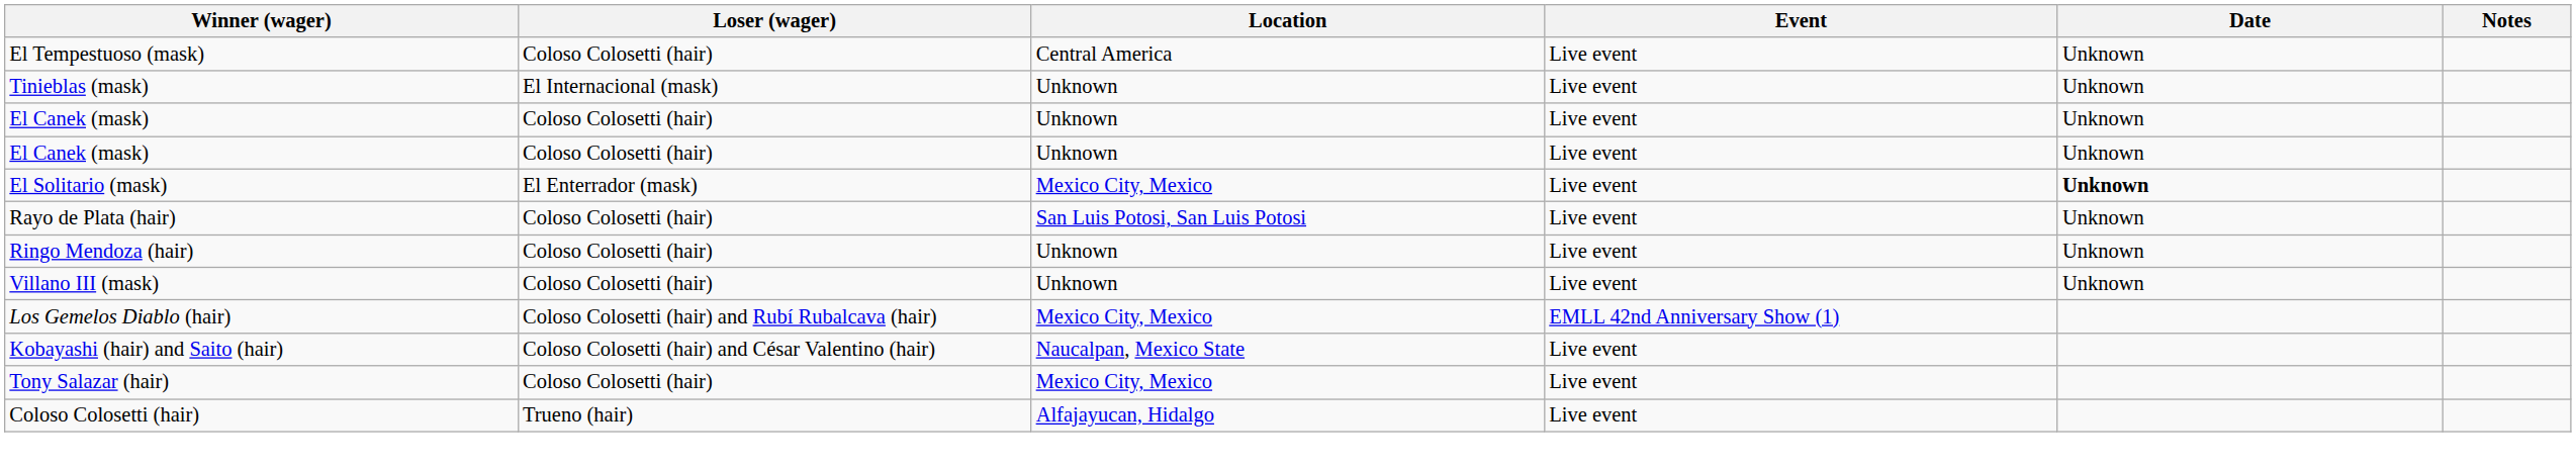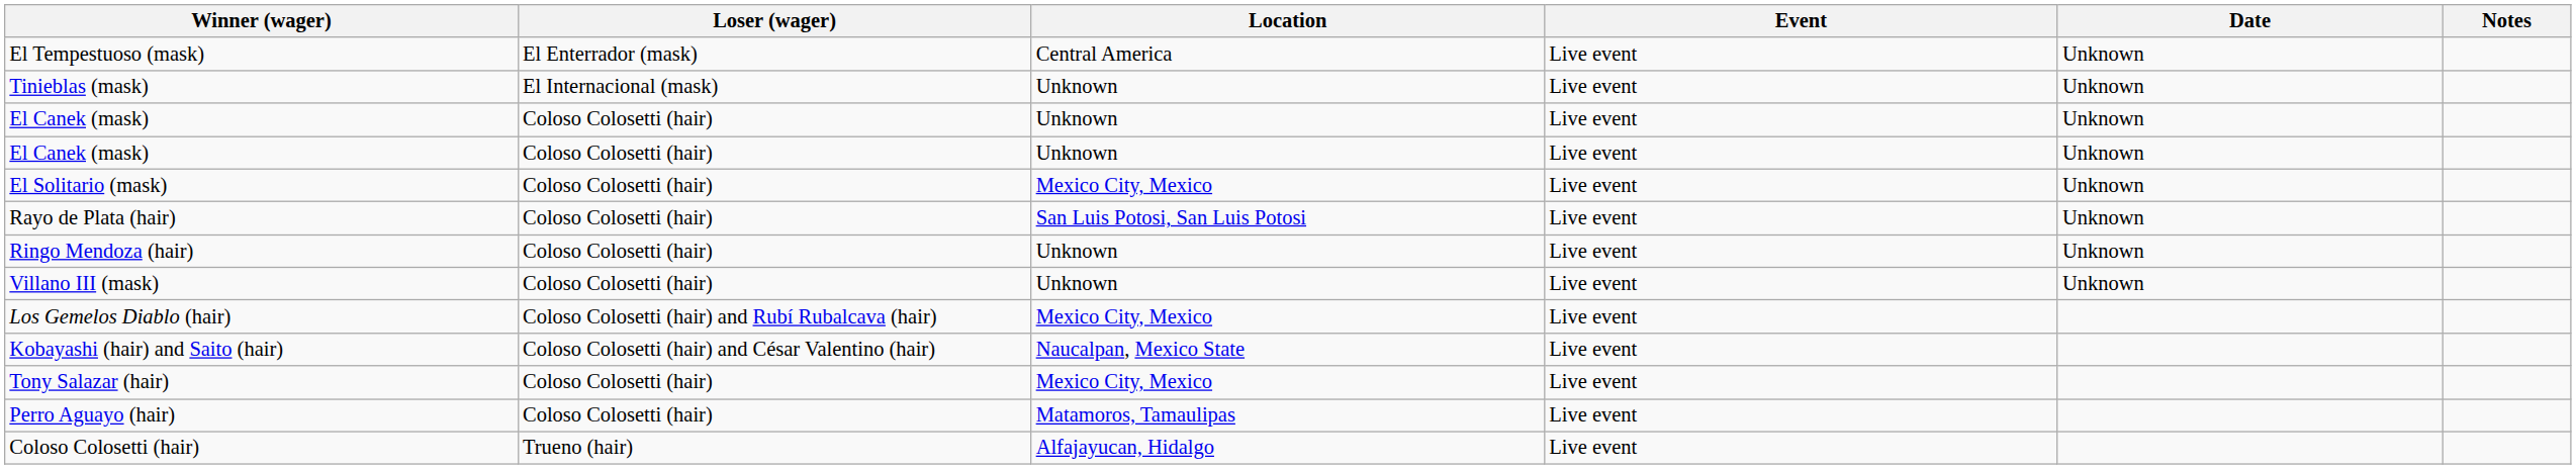El Tempestuoso (mask) | Loser (wager): Coloso Colosetti (hair) -> El Enterrador (mask)
El Solitario (mask) | Loser (wager): El Enterrador (mask) -> Coloso Colosetti (hair)
El Solitario (mask) | Date: bold -> normal
Los Gemelos Diablo (hair) | Event: EMLL 42nd Anniversary Show (1) -> Live event
+ row: Perro Aguayo (hair) | Coloso Colosetti (hair) | Matamoros, Tamaulipas | Live event
